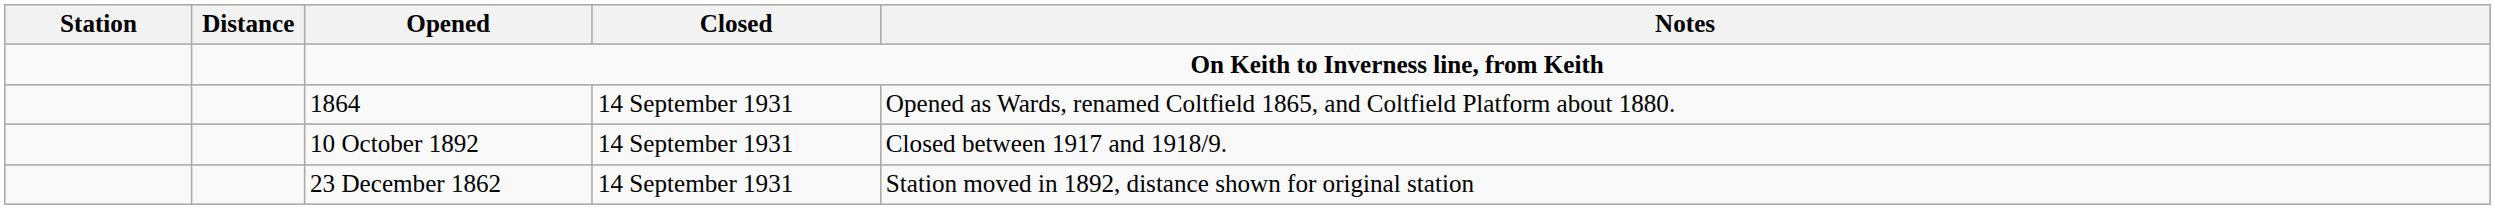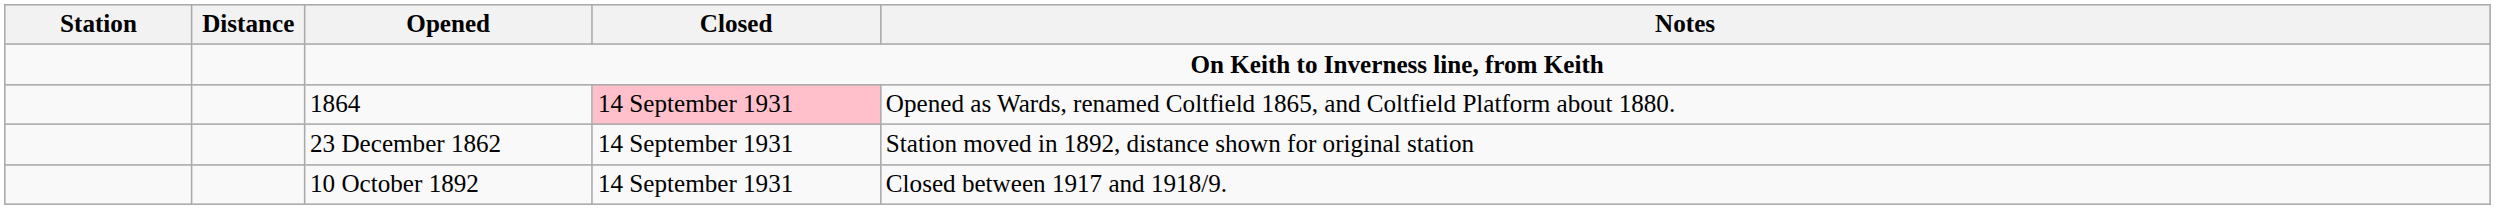1864 | Closed: no background -> pink background
rows swapped: 23 December 1862 <-> 10 October 1892
